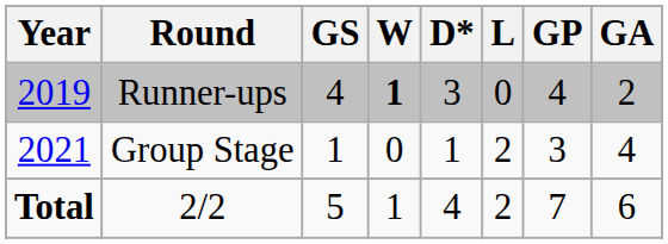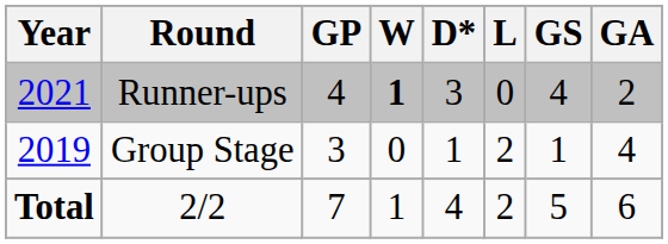columns swapped: GP <-> GS
Runner-ups | Year: 2019 -> 2021
Group Stage | Year: 2021 -> 2019
